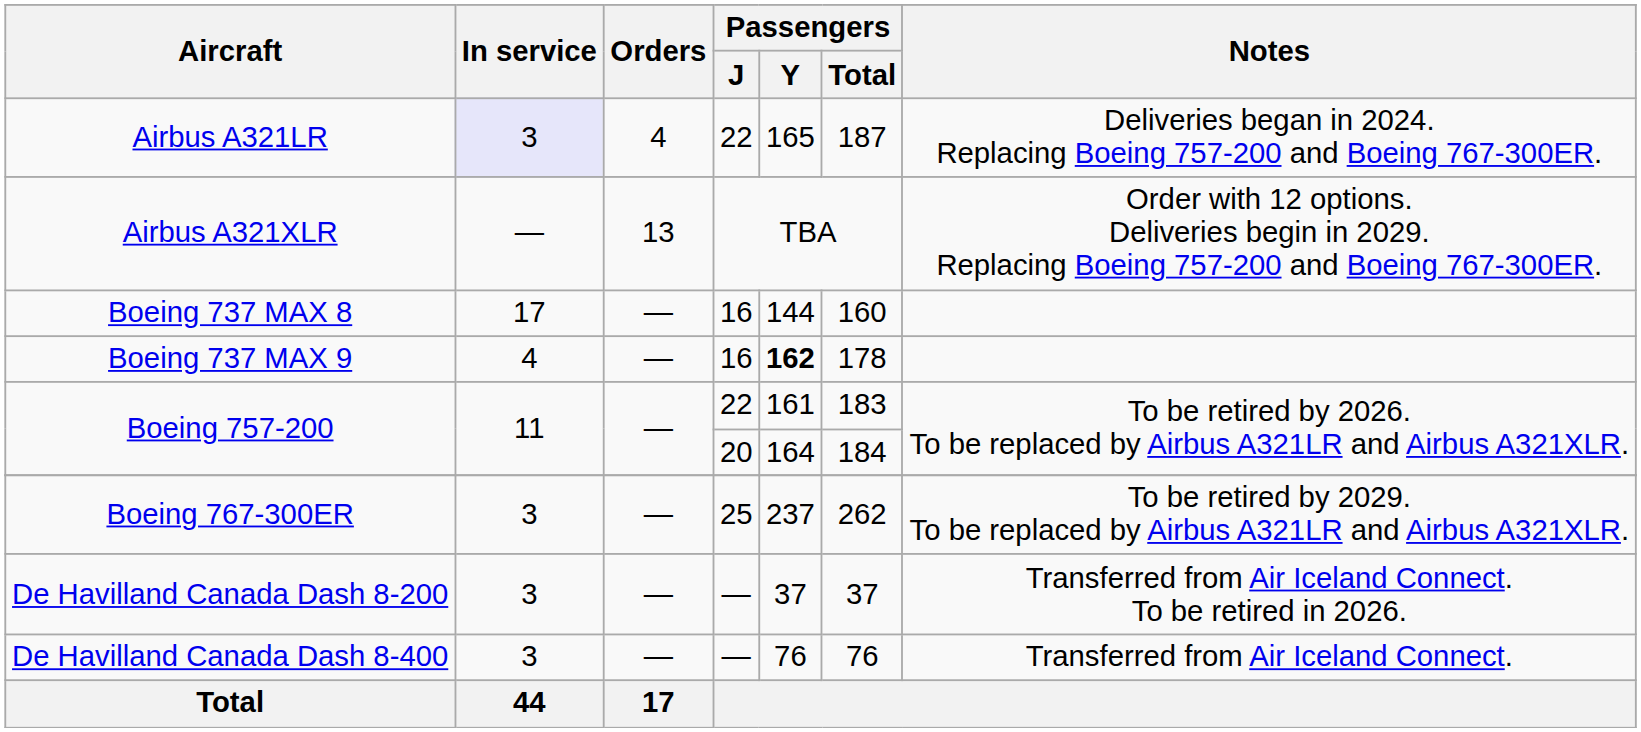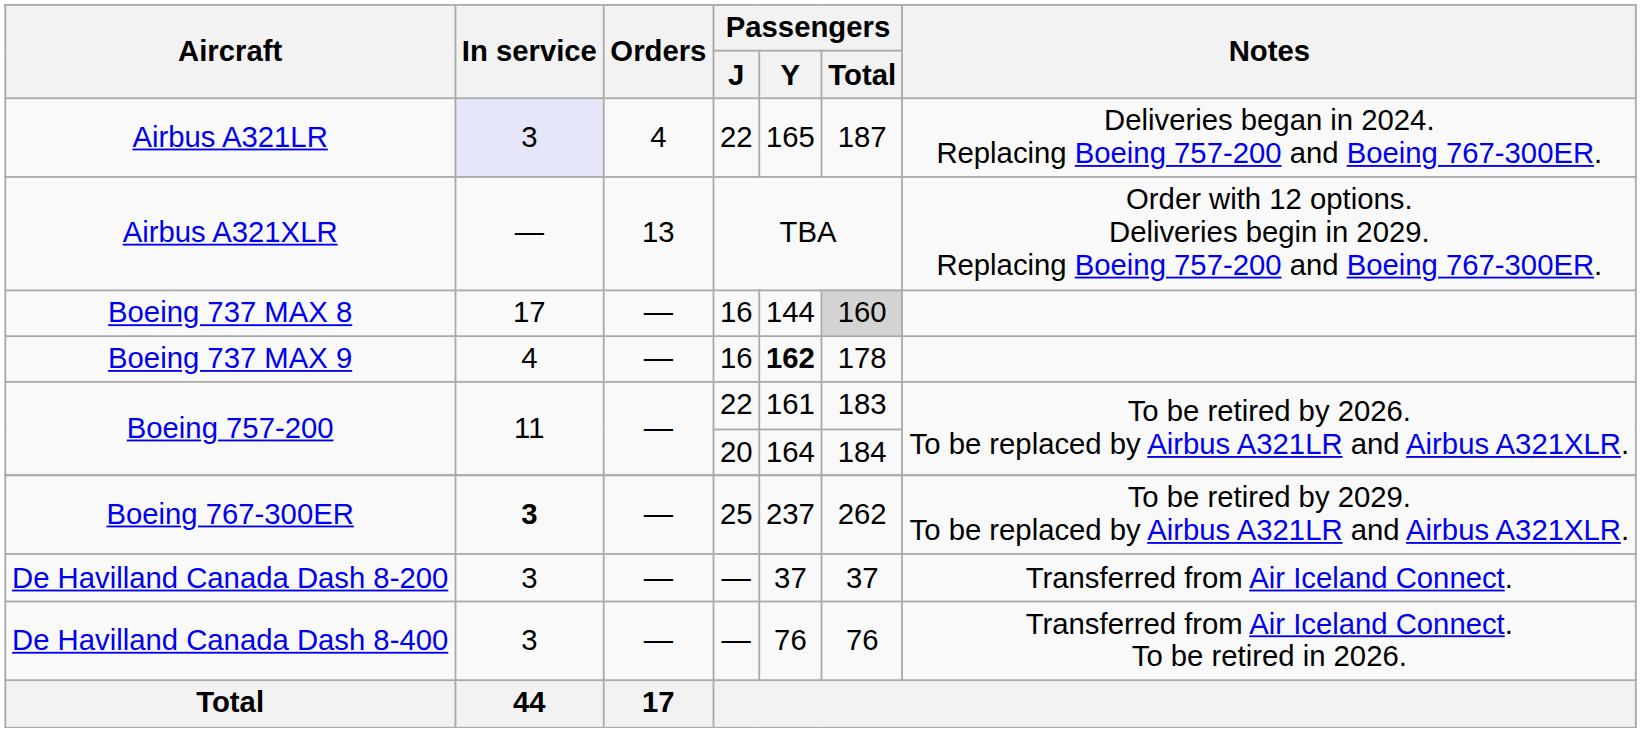Boeing 737 MAX 8 | Passengers / Total: no background -> lightgrey background
Boeing 767-300ER | In service: normal -> bold
De Havilland Canada Dash 8-200 | Notes: Transferred from Air Iceland Connect. To be retired in 2026. -> Transferred from Air Iceland Connect.
De Havilland Canada Dash 8-400 | Notes: Transferred from Air Iceland Connect. -> Transferred from Air Iceland Connect. To be retired in 2026.
